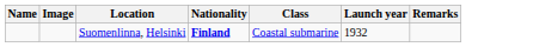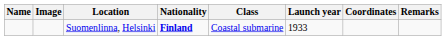+ column: Coordinates
Suomenlinna, Helsinki | Launch year: 1932 -> 1933
